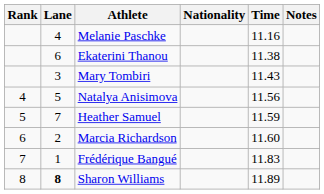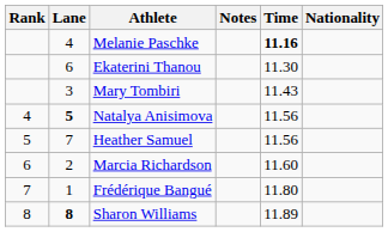columns swapped: Nationality <-> Notes
Melanie Paschke | Time: normal -> bold
Ekaterini Thanou | Time: 11.38 -> 11.30
Natalya Anisimova | Lane: normal -> bold
Heather Samuel | Time: 11.59 -> 11.56
Frédérique Bangué | Time: 11.83 -> 11.80
